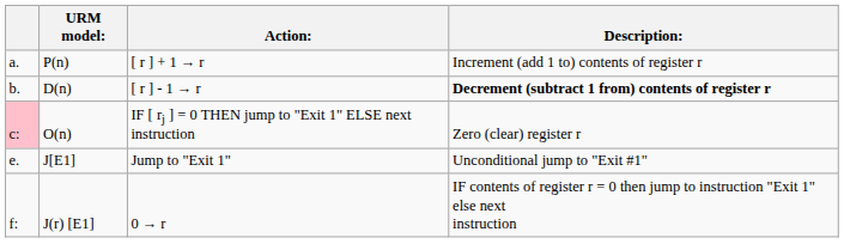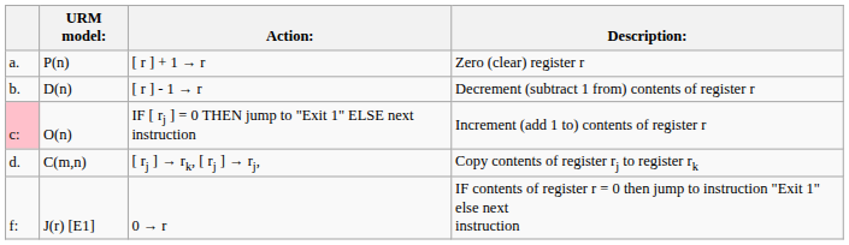P(n) | Description:: Increment (add 1 to) contents of register r -> Zero (clear) register r
D(n) | Description:: bold -> normal
O(n) | Description:: Zero (clear) register r -> Increment (add 1 to) contents of register r
+ row: d. | C(m,n) | [ rj ] → rk, [ rj ] → rj, | Copy contents of register rj to register rk
- row: e. | J[E1] | Jump to "Exit 1" | Unconditional jump to "Exit #1"
